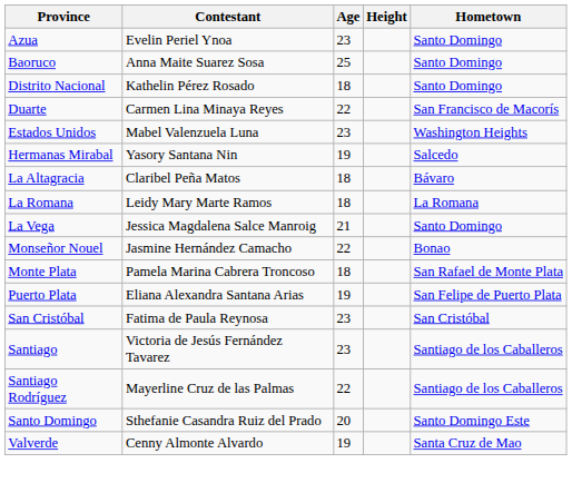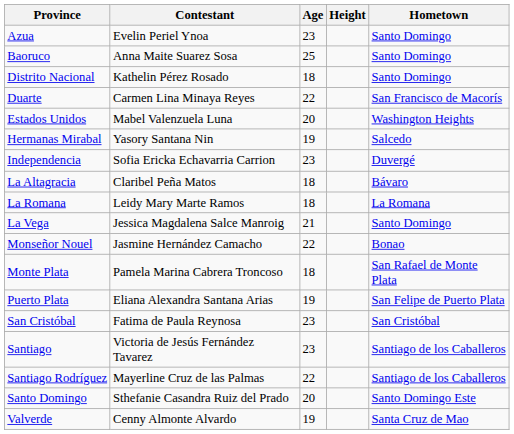Estados Unidos | Age: 23 -> 20
+ row: Independencia | Sofia Ericka Echavarria Carrion | 23 | Duvergé
